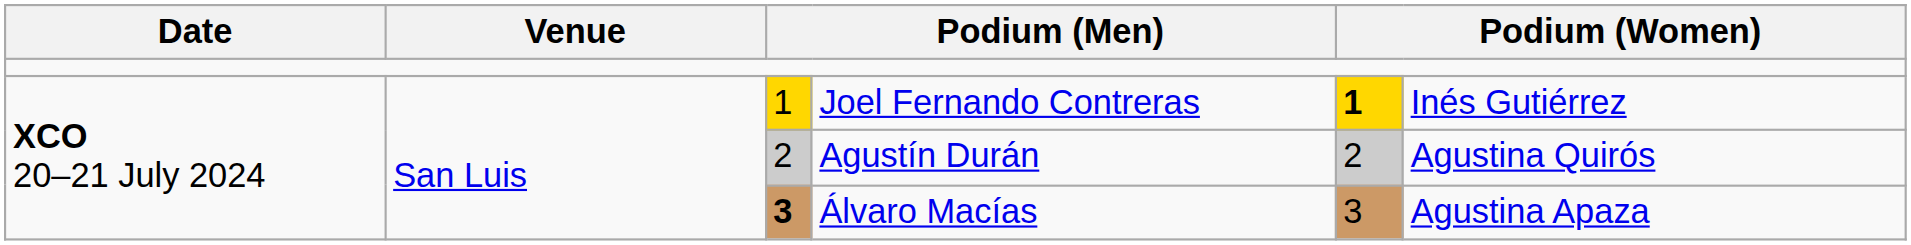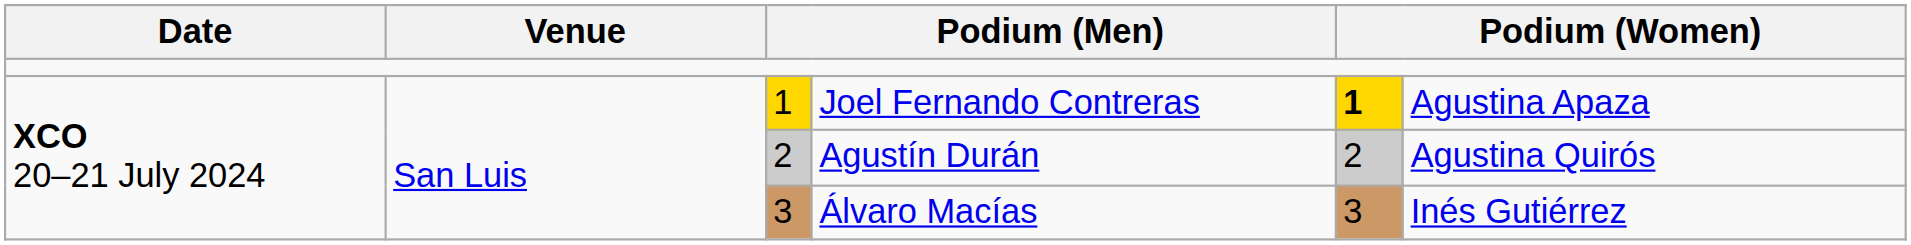Joel Fernando Contreras | column 6: Inés Gutiérrez -> Agustina Apaza
Álvaro Macías | column 3: bold -> normal
Álvaro Macías | column 6: Agustina Apaza -> Inés Gutiérrez
